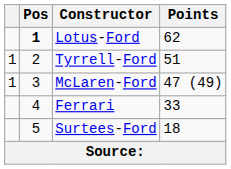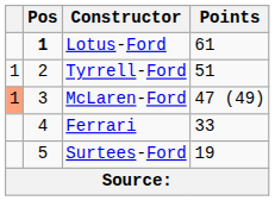Lotus-Ford | Points: 62 -> 61
McLaren-Ford | column 1: no background -> lightsalmon background
Surtees-Ford | Points: 18 -> 19
